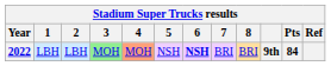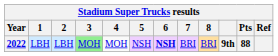2022 | 4: lightsalmon background -> no background
2022 | Pts: 84 -> 88
